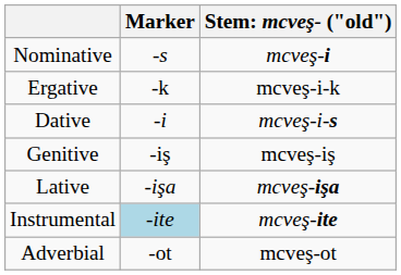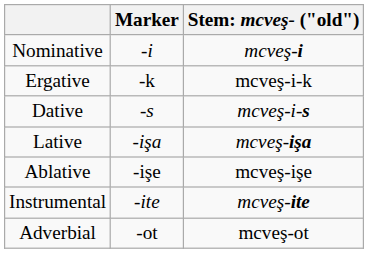Nominative | Marker: -s -> -i
Dative | Marker: -i -> -s
- row: Genitive | -iş | mcveş-iş
+ row: Ablative | -işe | mcveş-işe
Instrumental | Marker: lightblue background -> no background
